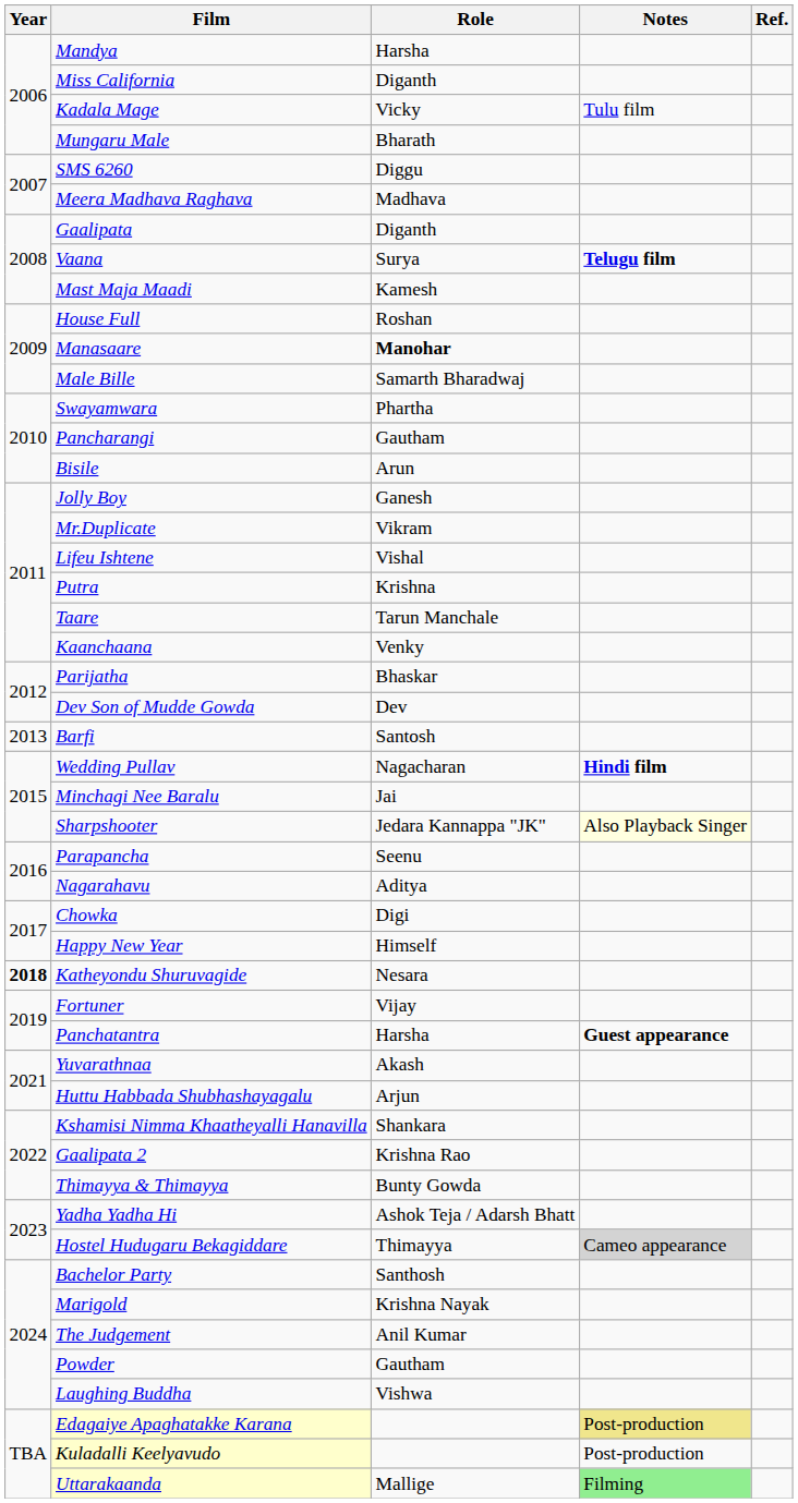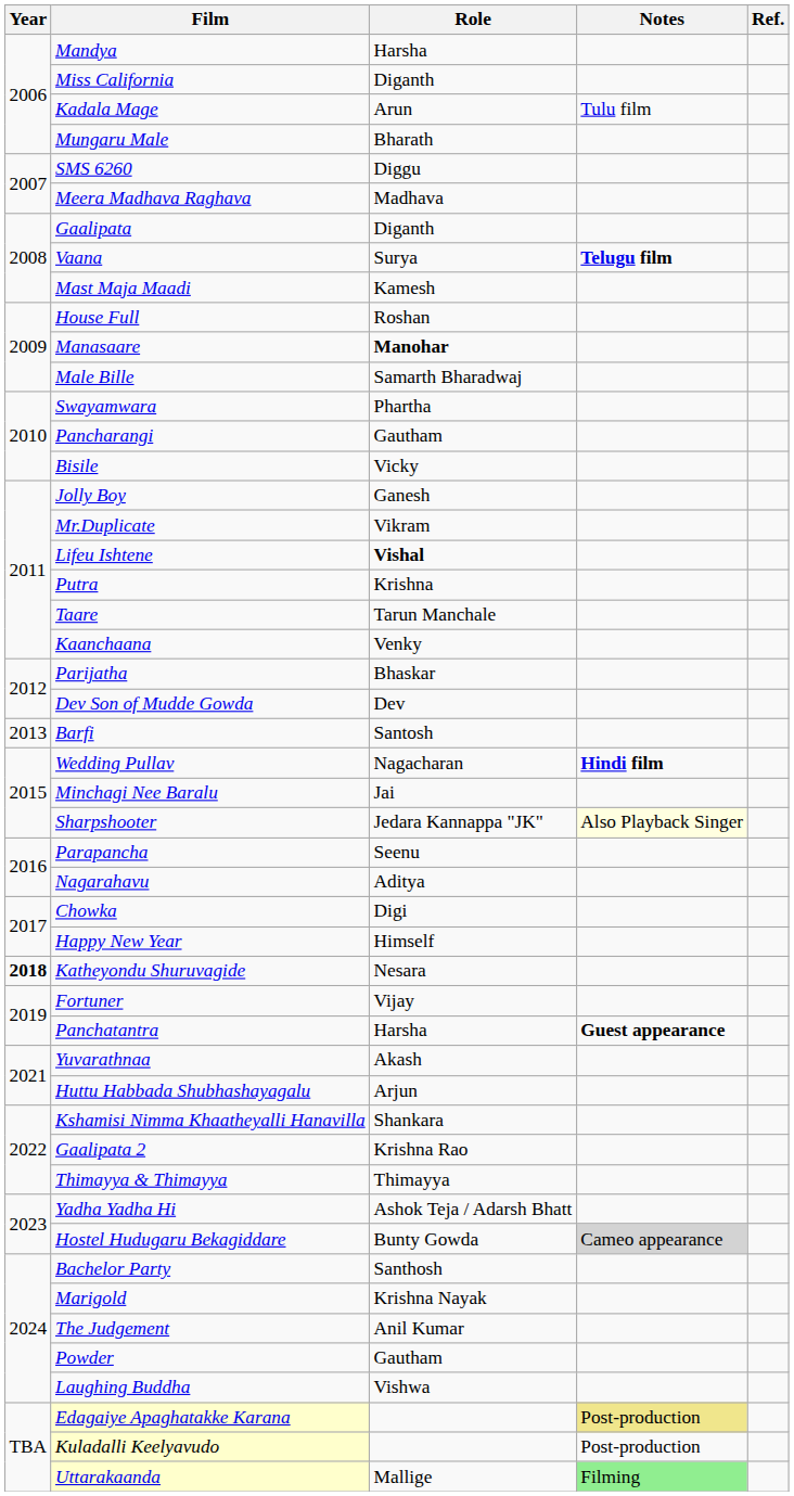Kadala Mage | Role: Vicky -> Arun
Bisile | Role: Arun -> Vicky
Lifeu Ishtene | Role: normal -> bold
Thimayya & Thimayya | Role: Bunty Gowda -> Thimayya
Hostel Hudugaru Bekagiddare | Role: Thimayya -> Bunty Gowda
